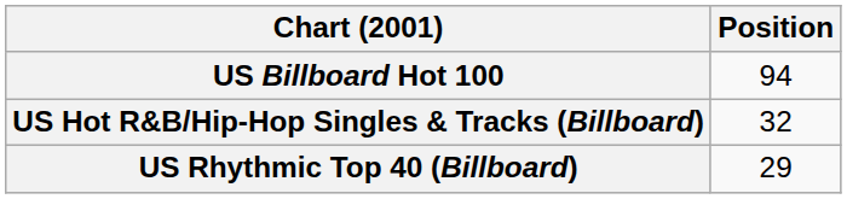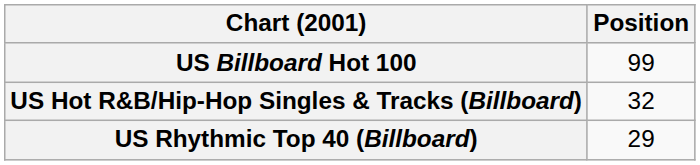US Billboard Hot 100 | Position: 94 -> 99
